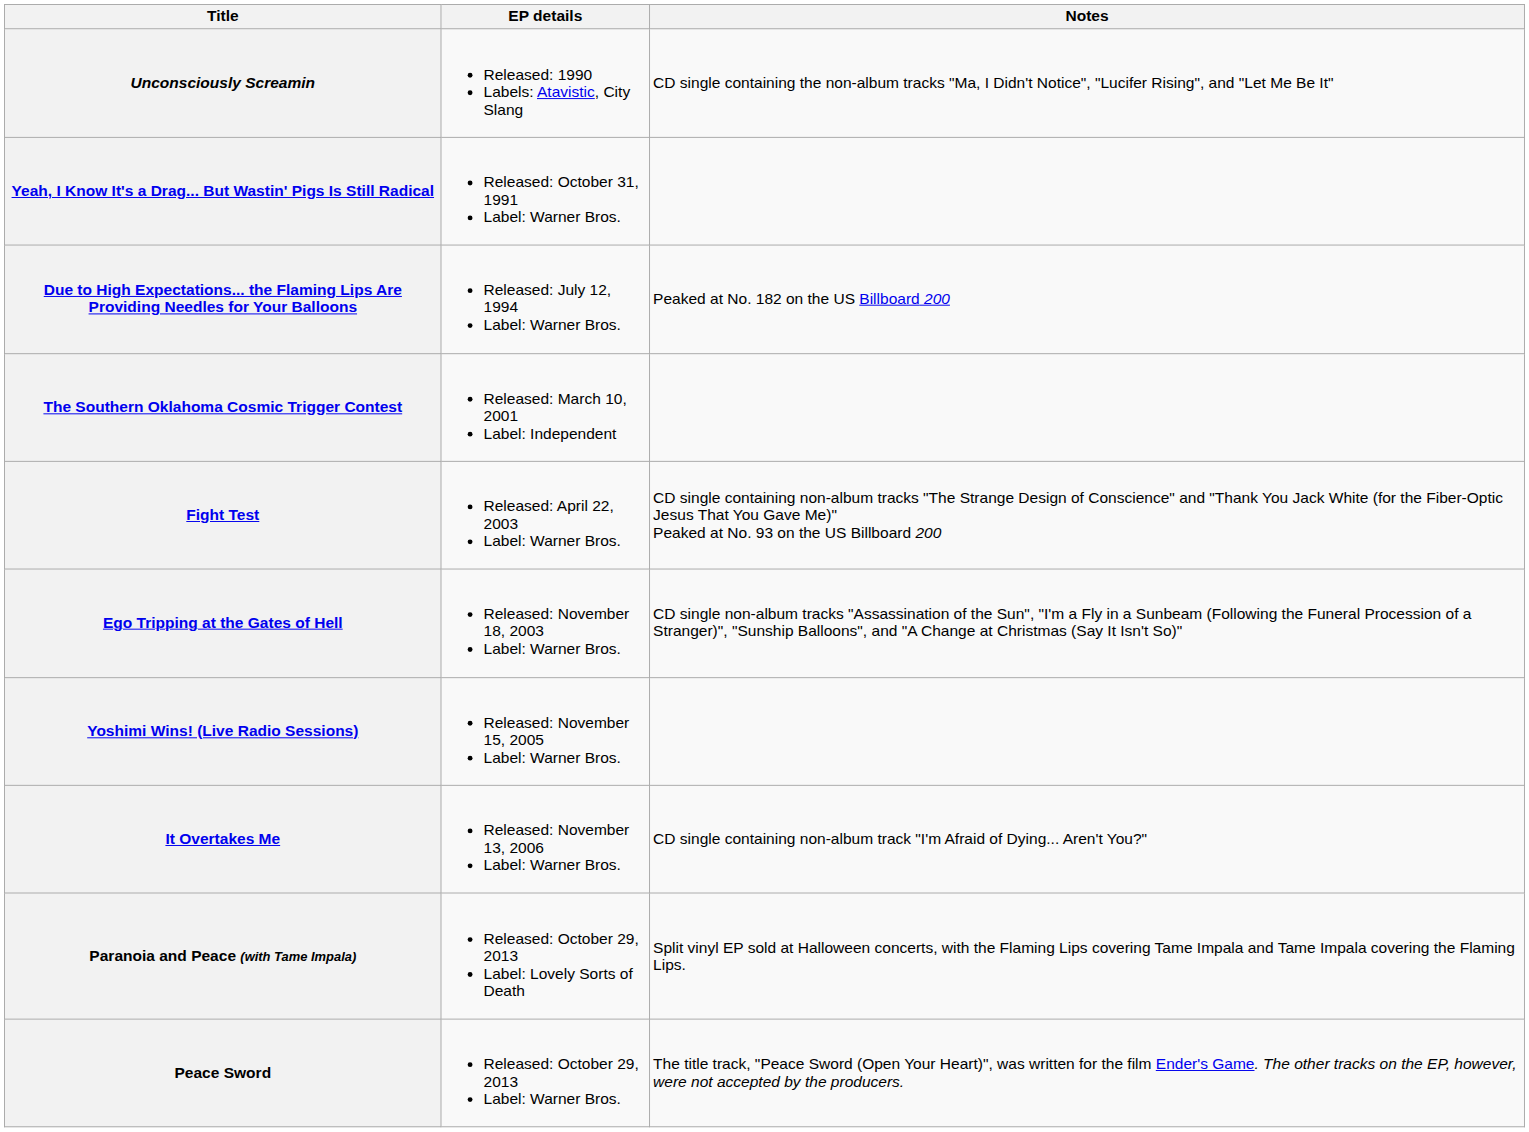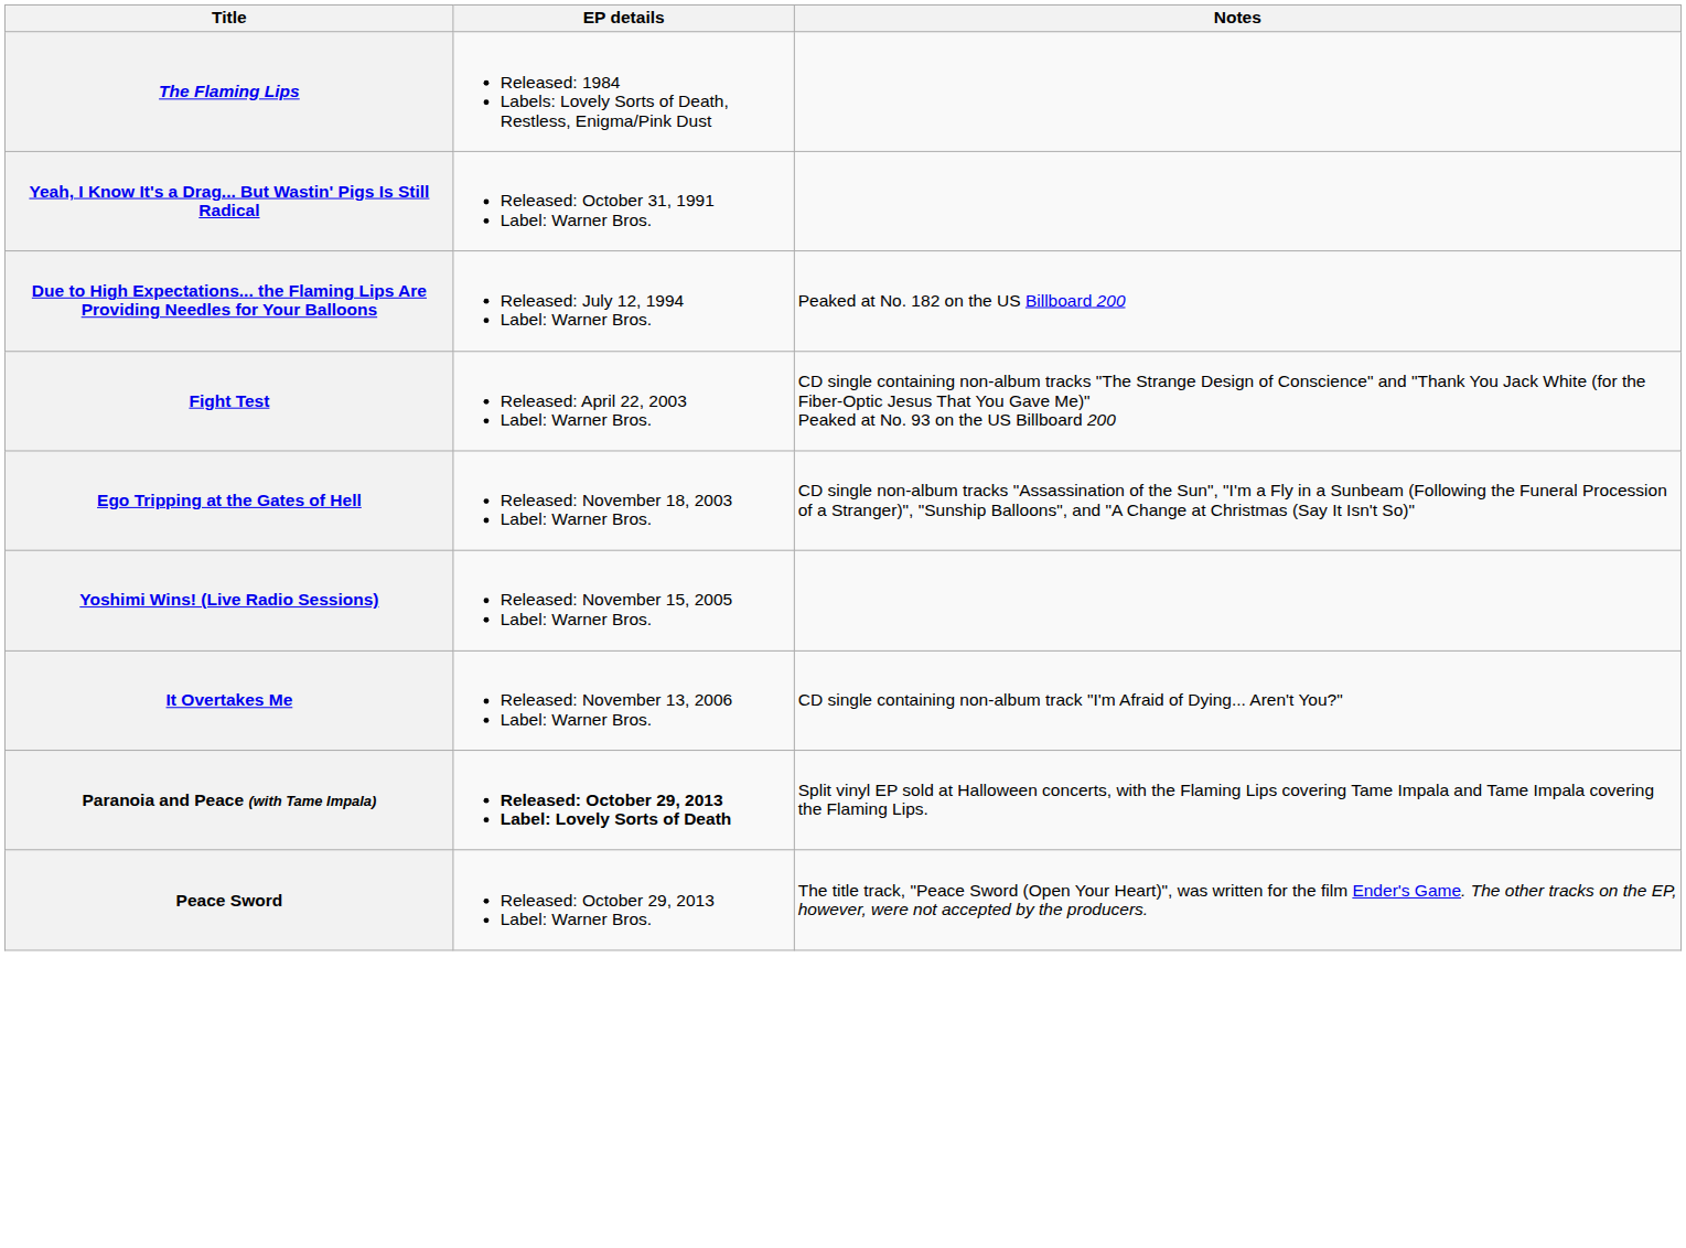+ row: The Flaming Lips | Released: 1984 Labels: Lovely Sorts of Death, Restless, Enigma/Pink Dust
- row: Unconsciously Screamin | Released: 1990 Labels: Atavistic, City Slang | CD single containing the non-album tracks "Ma, I Didn't Notice", "Lucifer Rising", and "Let Me Be It"
- row: The Southern Oklahoma Cosmic Trigger Contest | Released: March 10, 2001 Label: Independent
Paranoia and Peace (with Tame Impala) | EP details: normal -> bold
